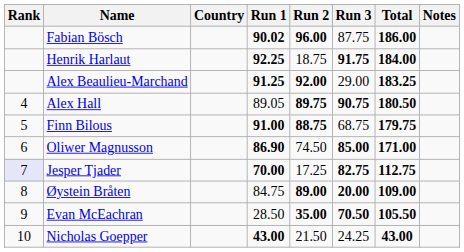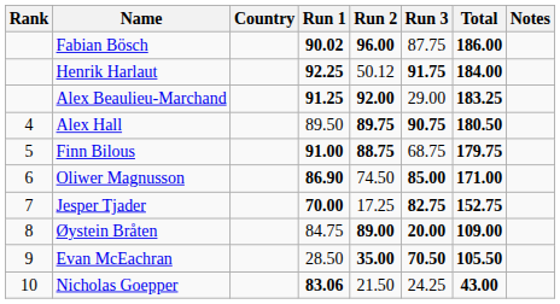Henrik Harlaut | Run 2: 18.75 -> 50.12
Alex Hall | Run 1: 89.05 -> 89.50
Jesper Tjader | Rank: lavender background -> no background
Jesper Tjader | Total: 112.75 -> 152.75
Nicholas Goepper | Run 1: 43.00 -> 83.06
